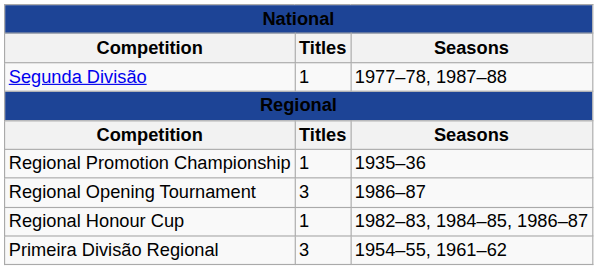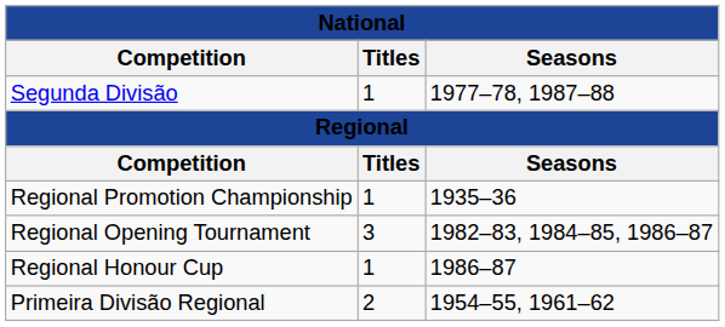Regional Opening Tournament | Seasons: 1986–87 -> 1982–83, 1984–85, 1986–87
Regional Honour Cup | Seasons: 1982–83, 1984–85, 1986–87 -> 1986–87
Primeira Divisão Regional | Titles: 3 -> 2
